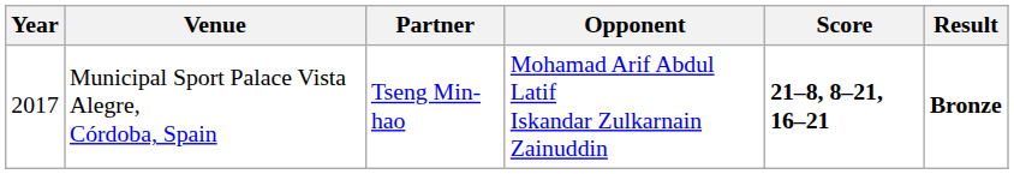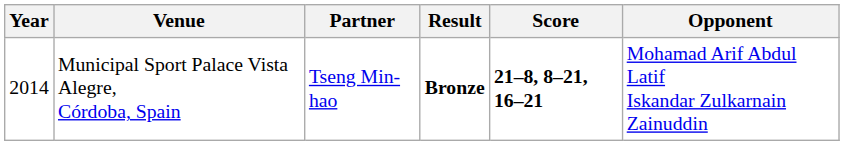columns swapped: Opponent <-> Result
Municipal Sport Palace Vista Alegre, Córdoba, Spain | Year: 2017 -> 2014
